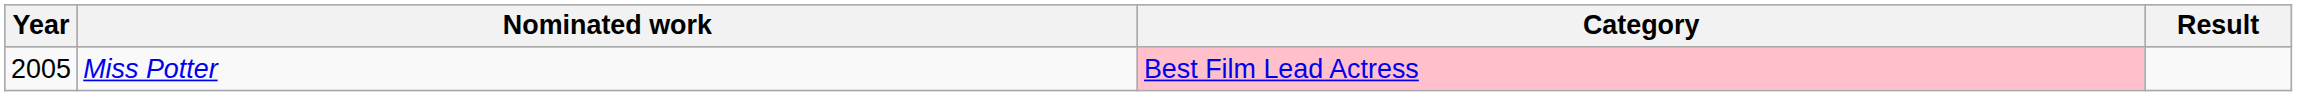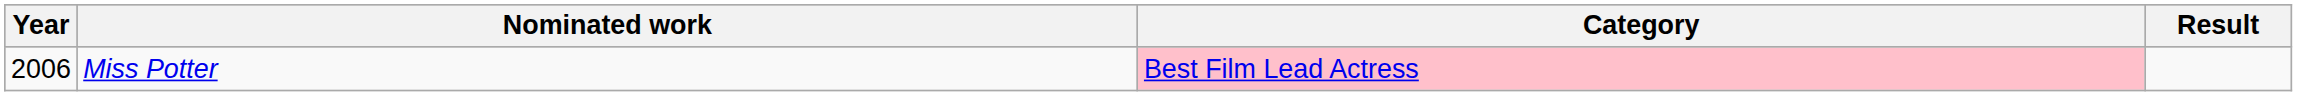Miss Potter | Year: 2005 -> 2006
